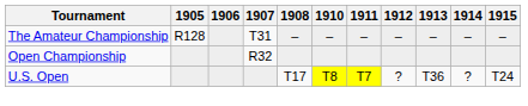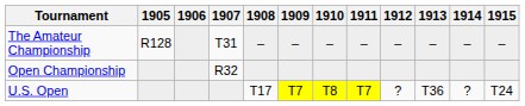+ column: 1909 | – | T7
